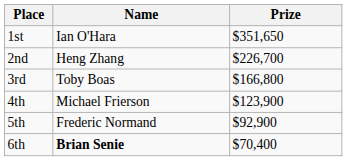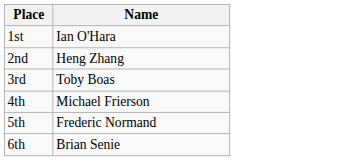- column: Prize | $351,650 | $226,700 | $166,800 | $123,900 | $92,900 | $70,400
6th | Name: bold -> normal
